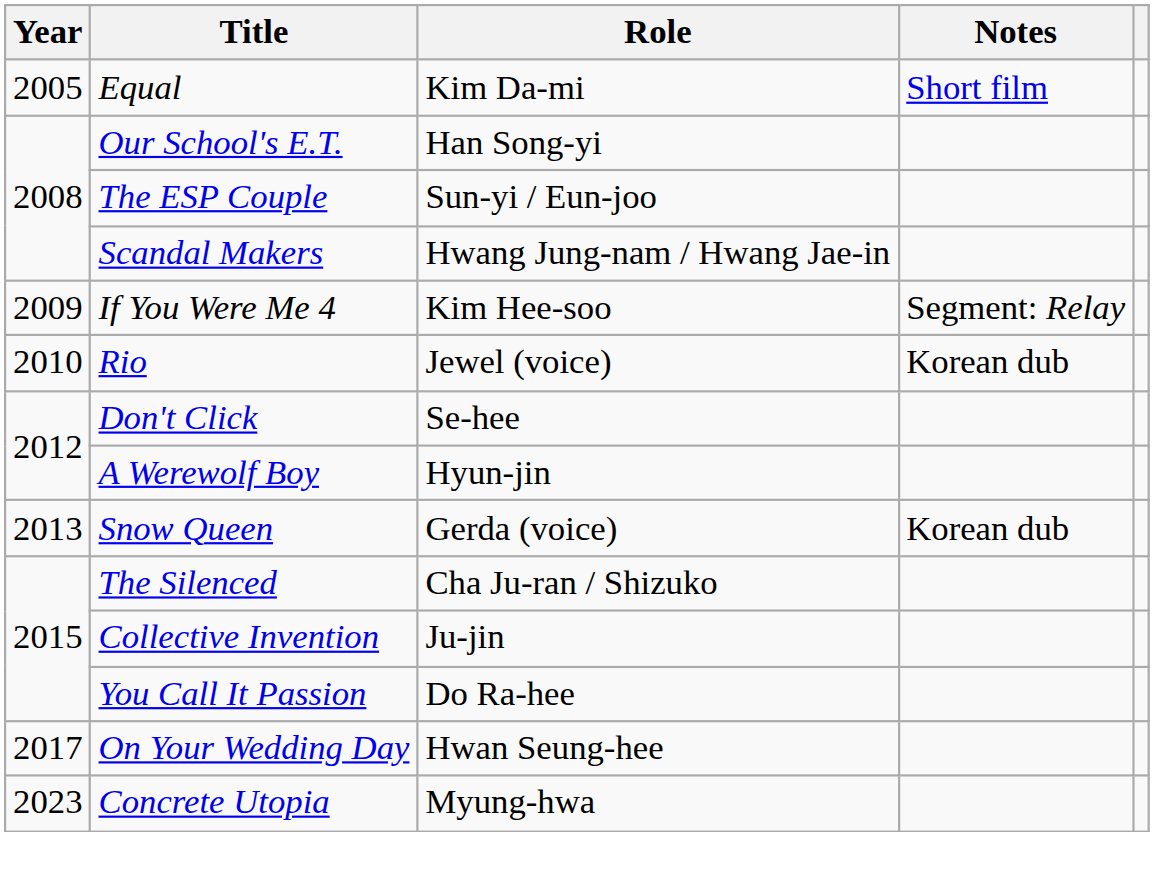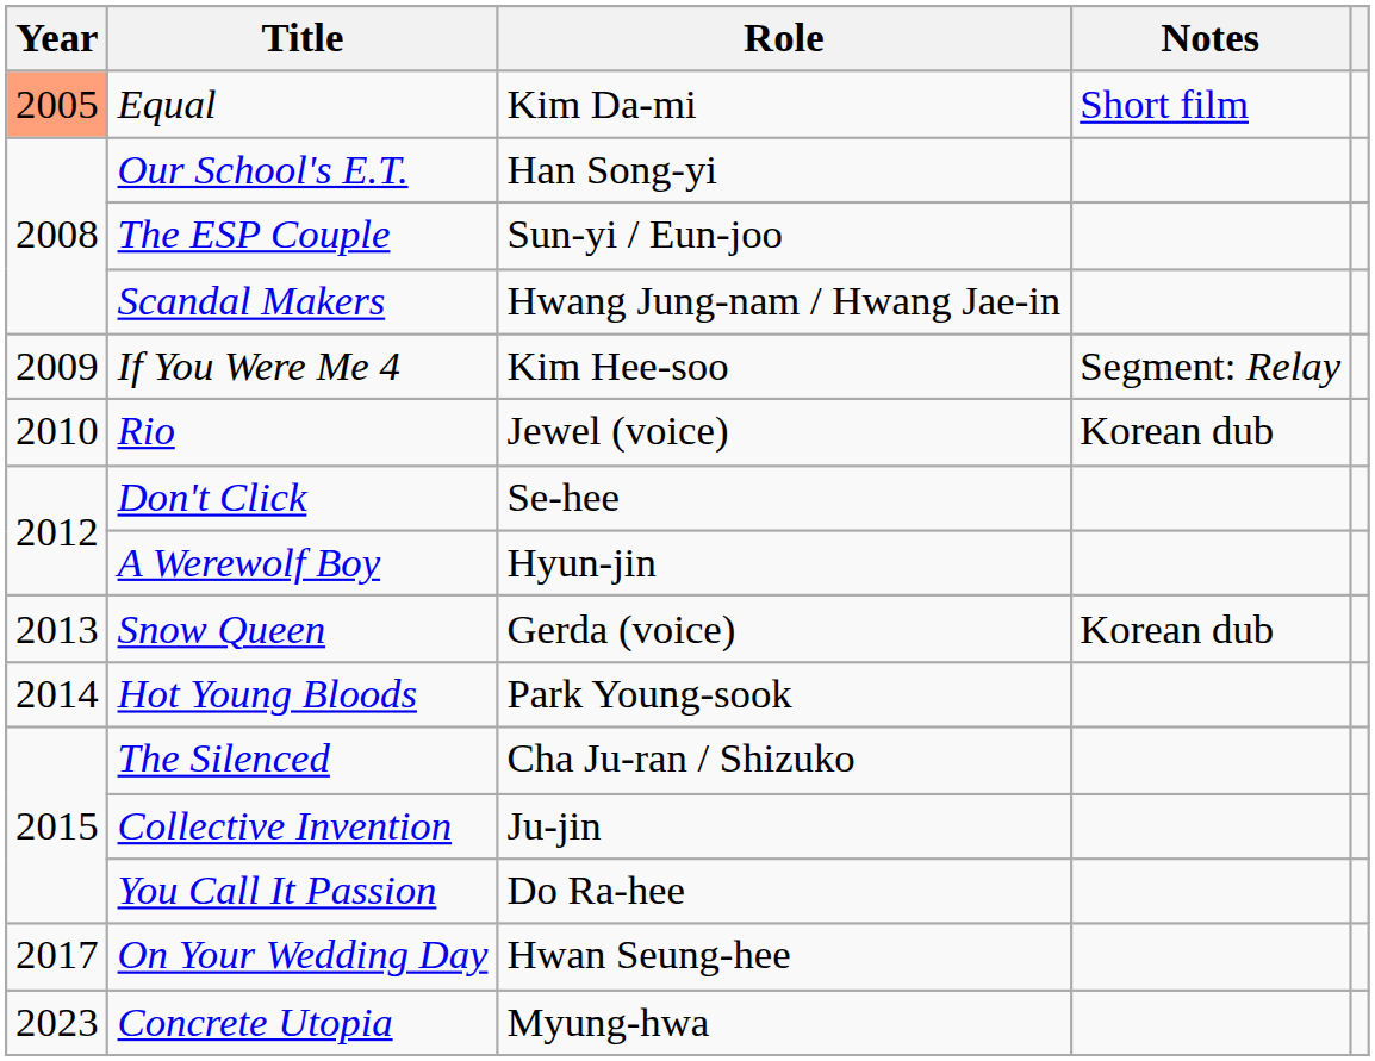Equal | Year: no background -> lightsalmon background
+ row: 2014 | Hot Young Bloods | Park Young-sook
